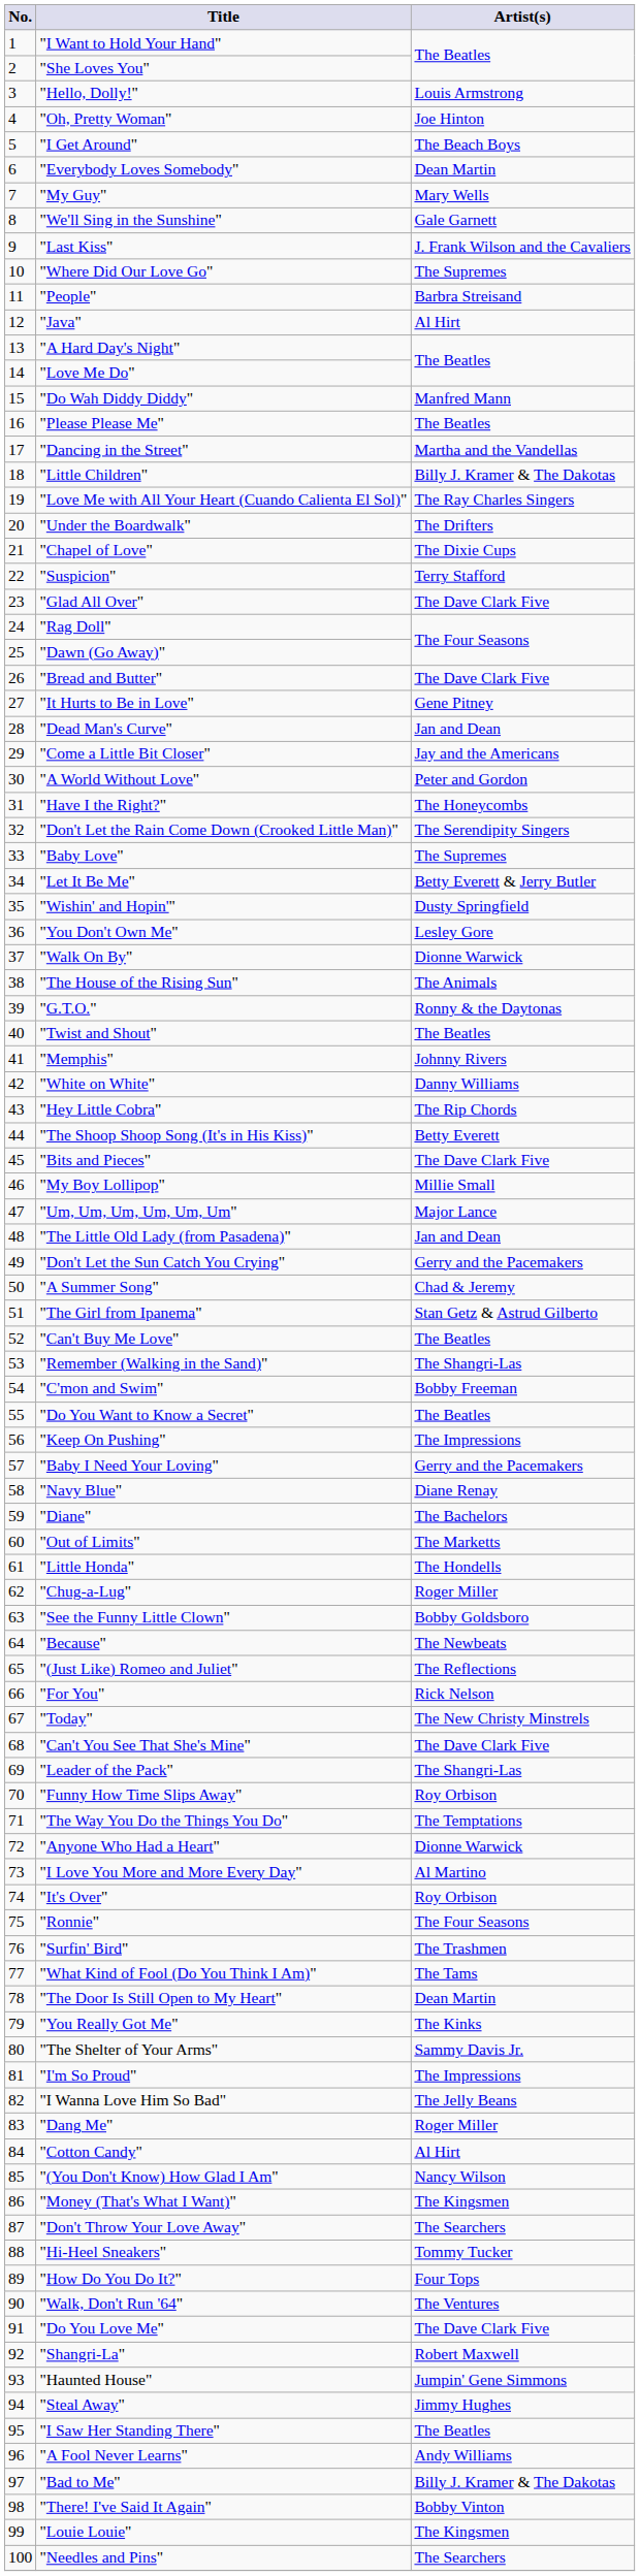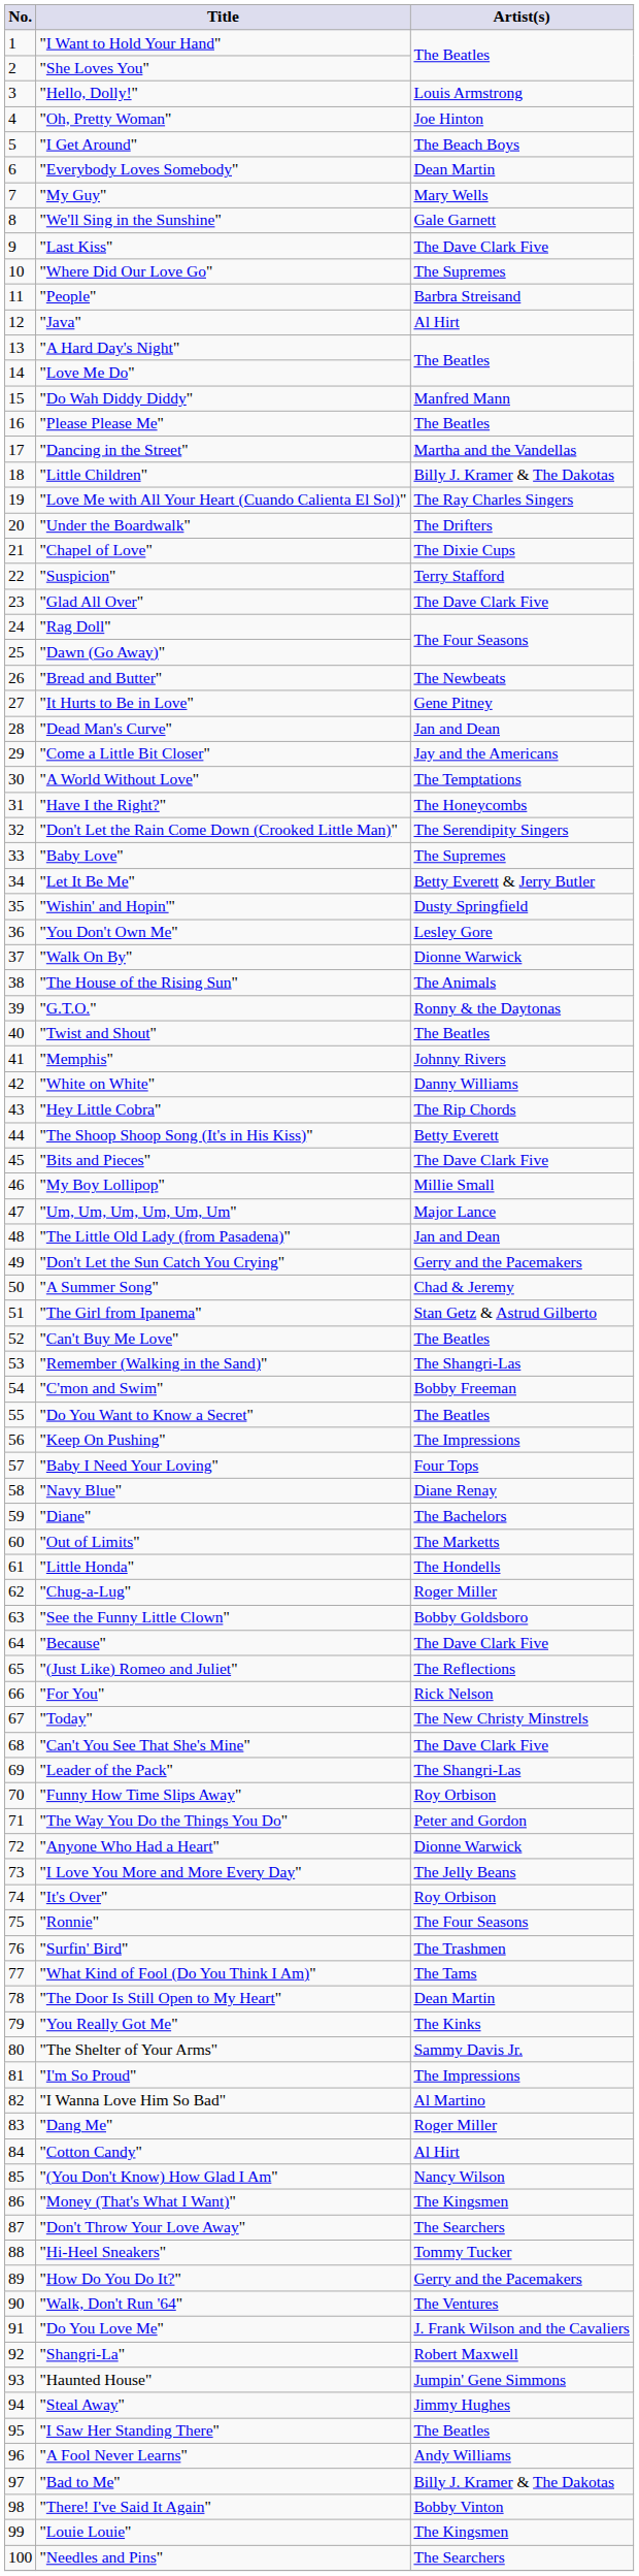"Last Kiss" | Artist(s): J. Frank Wilson and the Cavaliers -> The Dave Clark Five
"Bread and Butter" | Artist(s): The Dave Clark Five -> The Newbeats
"A World Without Love" | Artist(s): Peter and Gordon -> The Temptations
"Baby I Need Your Loving" | Artist(s): Gerry and the Pacemakers -> Four Tops
"Because" | Artist(s): The Newbeats -> The Dave Clark Five
"The Way You Do the Things You Do" | Artist(s): The Temptations -> Peter and Gordon
"I Love You More and More Every Day" | Artist(s): Al Martino -> The Jelly Beans
"I Wanna Love Him So Bad" | Artist(s): The Jelly Beans -> Al Martino
"How Do You Do It?" | Artist(s): Four Tops -> Gerry and the Pacemakers
"Do You Love Me" | Artist(s): The Dave Clark Five -> J. Frank Wilson and the Cavaliers
